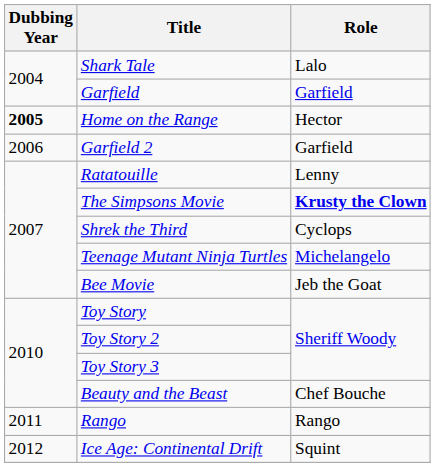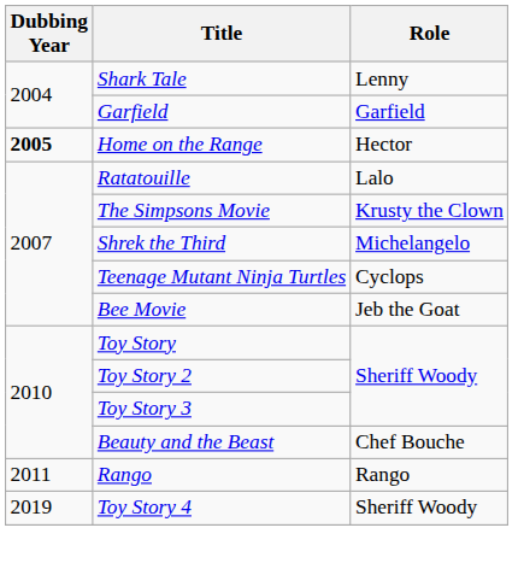Shark Tale | Role: Lalo -> Lenny
- row: 2006 | Garfield 2 | Garfield
Ratatouille | Role: Lenny -> Lalo
The Simpsons Movie | Role: bold -> normal
Shrek the Third | Role: Cyclops -> Michelangelo
Teenage Mutant Ninja Turtles | Role: Michelangelo -> Cyclops
- row: 2012 | Ice Age: Continental Drift | Squint
+ row: 2019 | Toy Story 4 | Sheriff Woody
